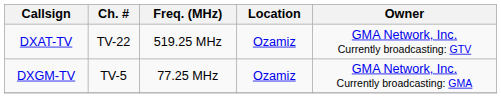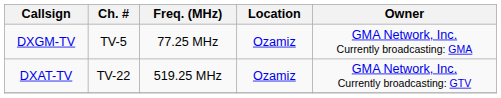rows swapped: DXGM-TV <-> DXAT-TV
